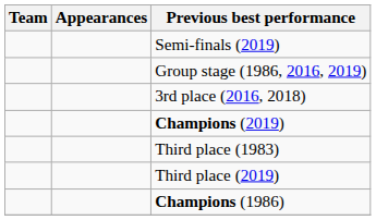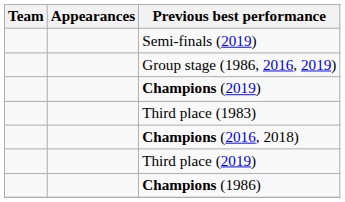- row: 3rd place (2016, 2018)
+ row: Champions (2016, 2018)
